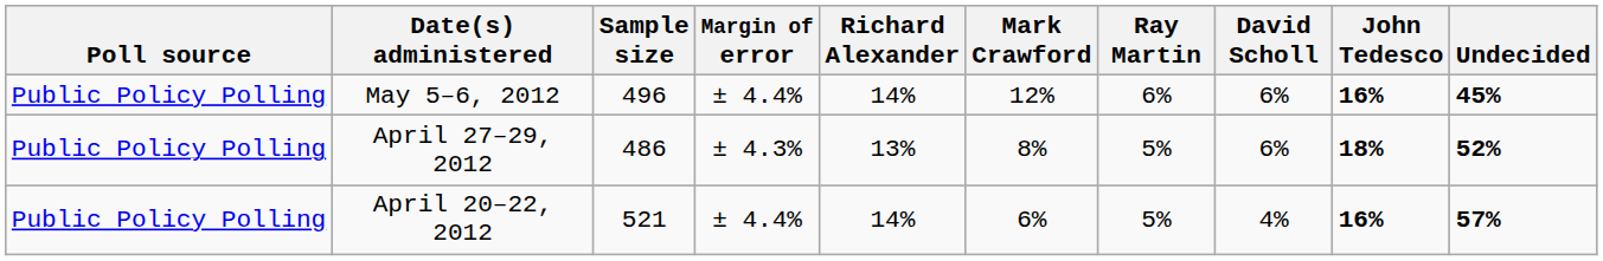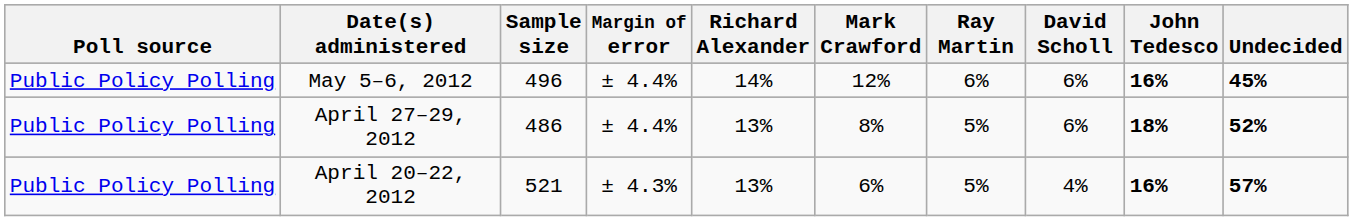April 27–29, 2012 | Margin of error: ± 4.3% -> ± 4.4%
April 20–22, 2012 | Margin of error: ± 4.4% -> ± 4.3%
April 20–22, 2012 | Richard Alexander: 14% -> 13%
